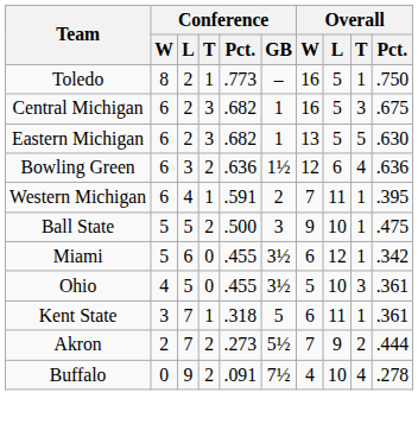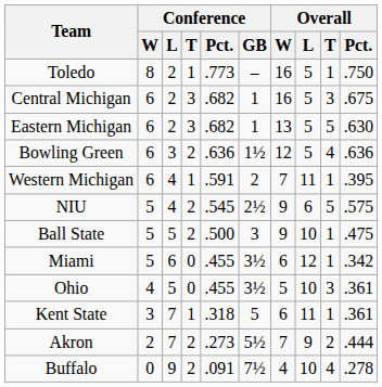Bowling Green | Overall / L: 6 -> 5
+ row: NIU | 5 | 4 | 2 | .545 | 2½ | 9 | 6 | 5 | .575
